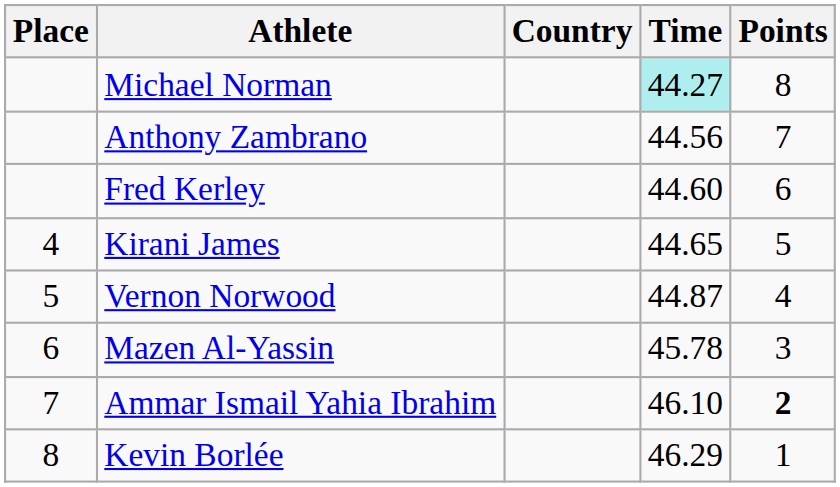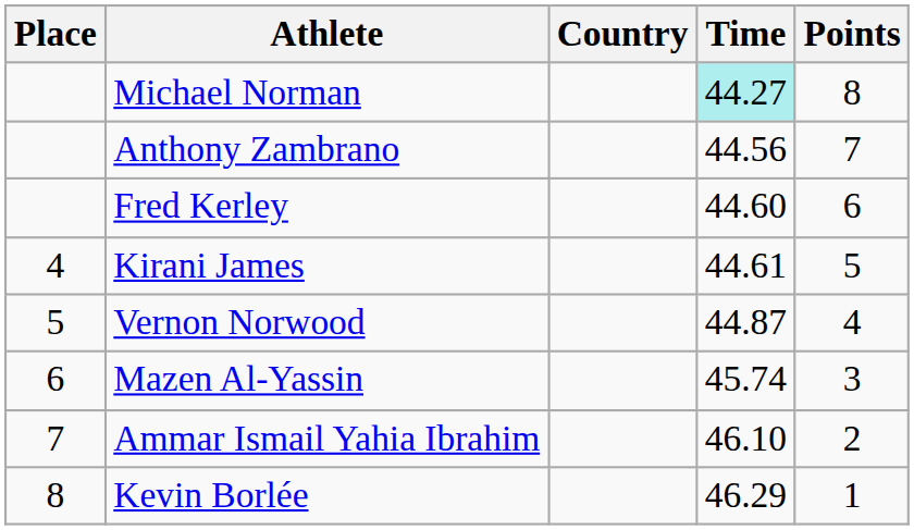Kirani James | Time: 44.65 -> 44.61
Mazen Al-Yassin | Time: 45.78 -> 45.74
Ammar Ismail Yahia Ibrahim | Points: bold -> normal
